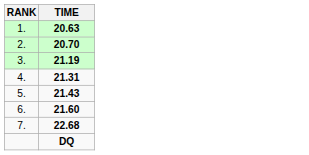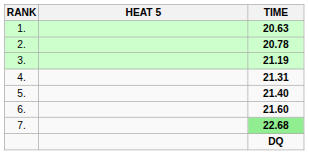+ column: HEAT 5
2. | TIME: 20.70 -> 20.78
5. | TIME: 21.43 -> 21.40
7. | TIME: no background -> lightgreen background
